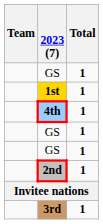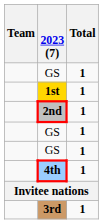rows swapped: 4th <-> 2nd
